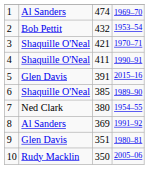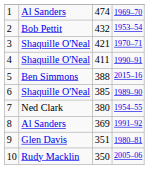5 | column 2: Glen Davis -> Ben Simmons
5 | column 3: 391 -> 388
